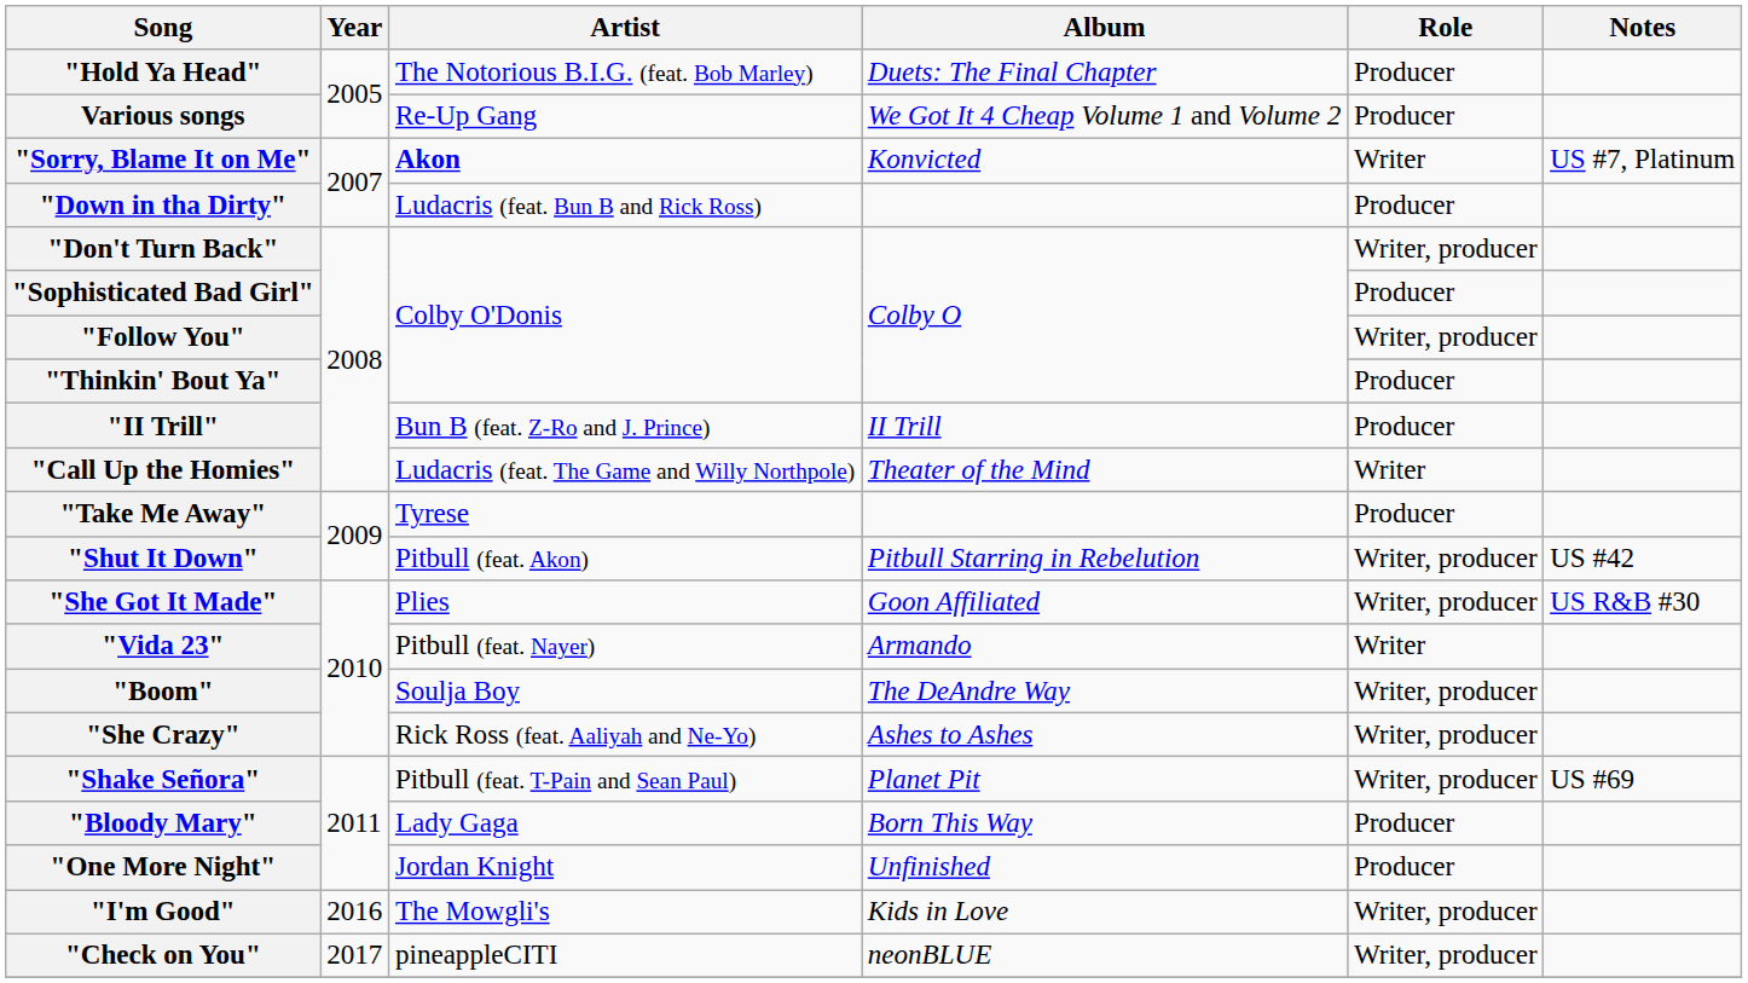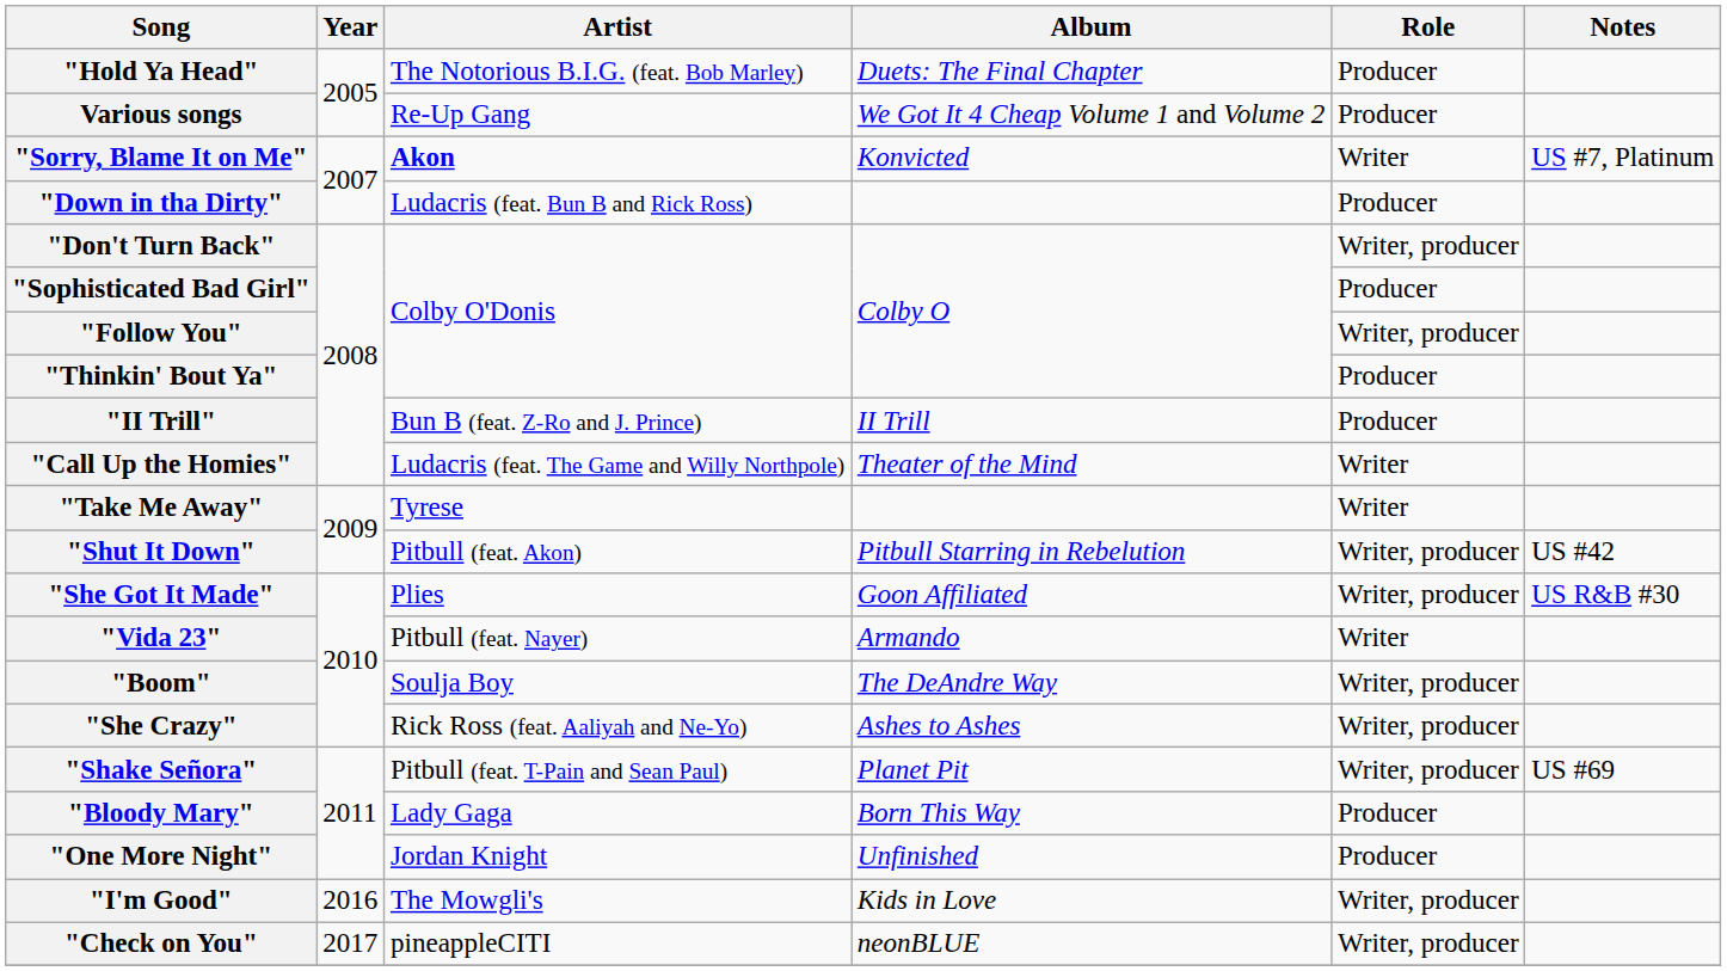"Take Me Away" | Role: Producer -> Writer
